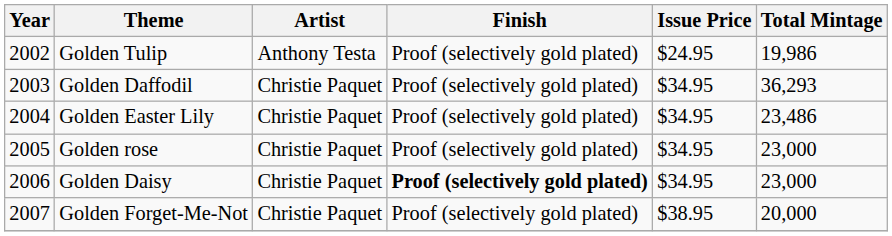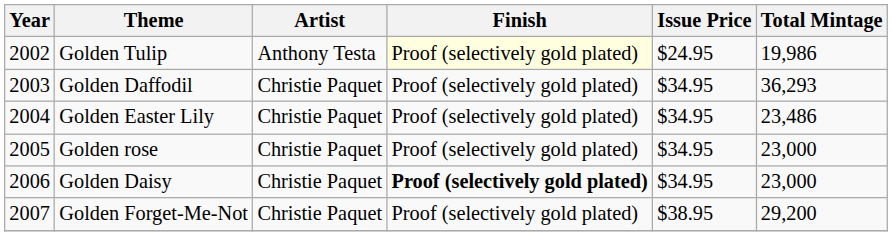Golden Tulip | Finish: no background -> lightyellow background
Golden Forget-Me-Not | Total Mintage: 20,000 -> 29,200
